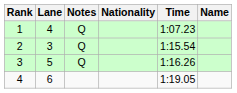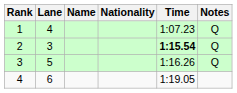columns swapped: Name <-> Notes
2 | Time: normal -> bold
